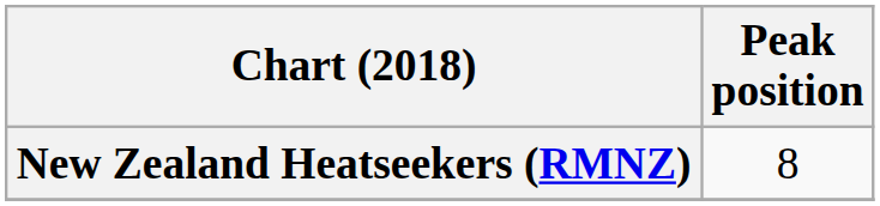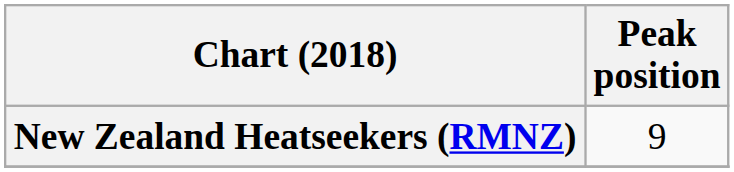New Zealand Heatseekers (RMNZ) | Peak position: 8 -> 9
